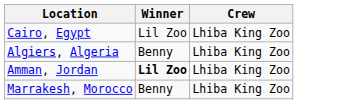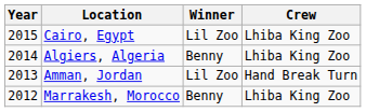+ column: Year | 2015 | 2014 | 2013 | 2012
Amman, Jordan | Winner: bold -> normal
Amman, Jordan | Crew: Lhiba King Zoo -> Hand Break Turn
